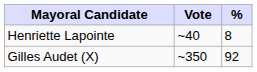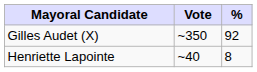rows swapped: Gilles Audet (X) <-> Henriette Lapointe
